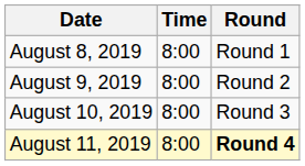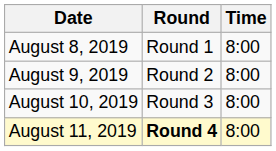columns swapped: Time <-> Round
